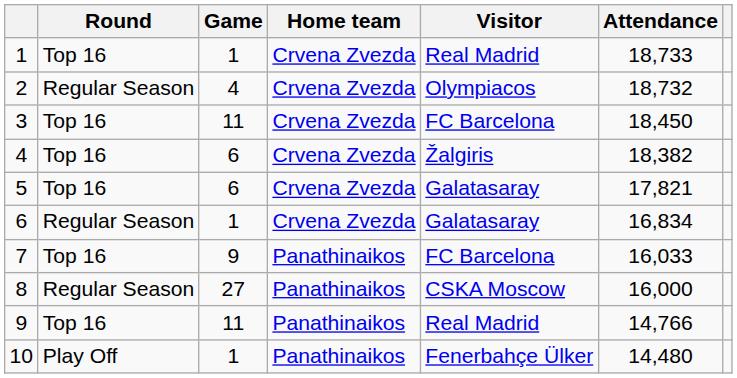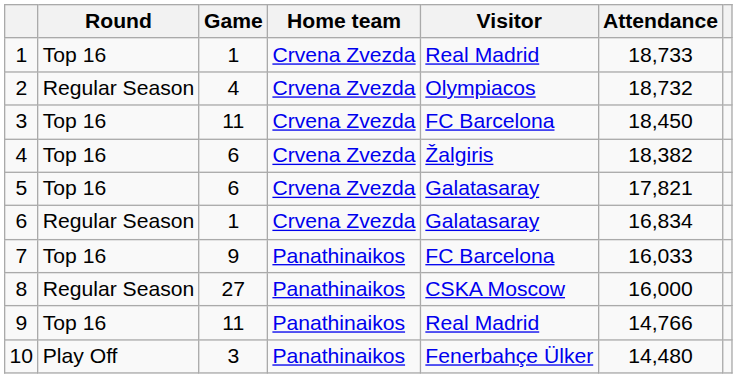10 | Game: 1 -> 3
